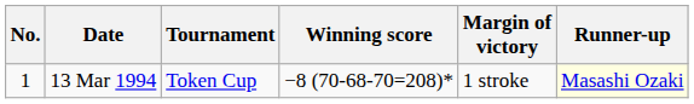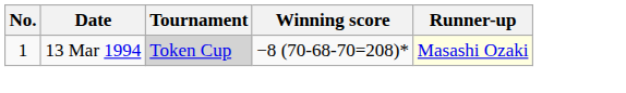- column: Margin of victory | 1 stroke
13 Mar 1994 | Tournament: no background -> lightgrey background
